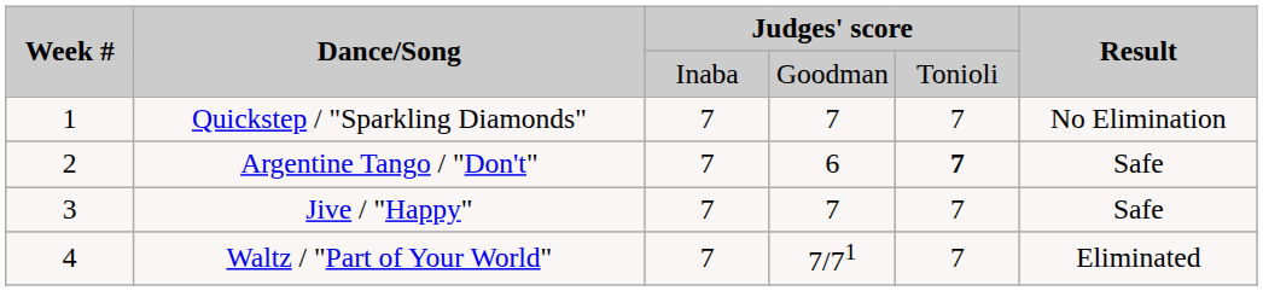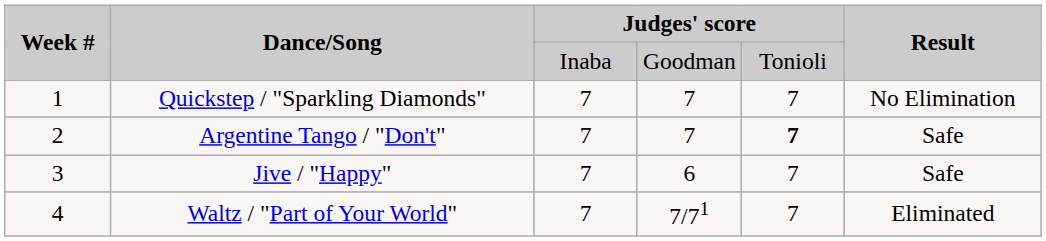Argentine Tango / "Don't" | column 4: 6 -> 7
Jive / "Happy" | column 4: 7 -> 6
